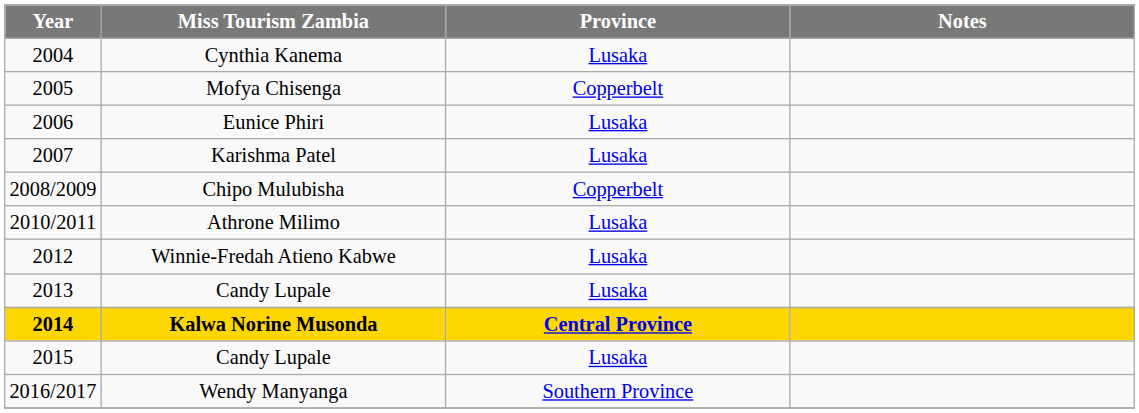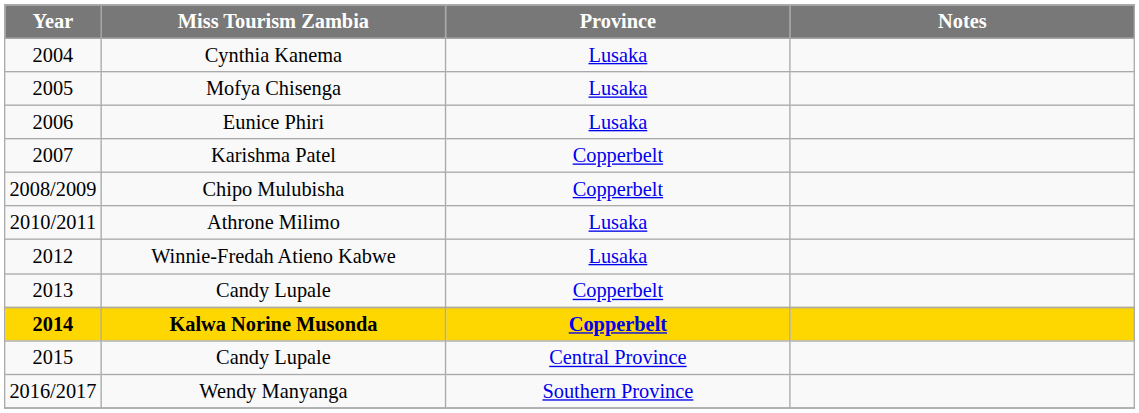Mofya Chisenga | Province: Copperbelt -> Lusaka
Karishma Patel | Province: Lusaka -> Copperbelt
2013 / Candy Lupale | Province: Lusaka -> Copperbelt
Kalwa Norine Musonda | Province: Central Province -> Copperbelt
2015 / Candy Lupale | Province: Lusaka -> Central Province
